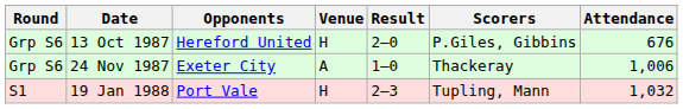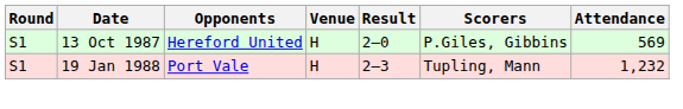13 Oct 1987 | Round: Grp S6 -> S1
13 Oct 1987 | Attendance: 676 -> 569
- row: Grp S6 | 24 Nov 1987 | Exeter City | A | 1–0 | Thackeray | 1,006
19 Jan 1988 | Attendance: 1,032 -> 1,232
